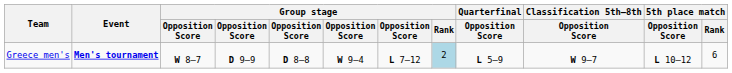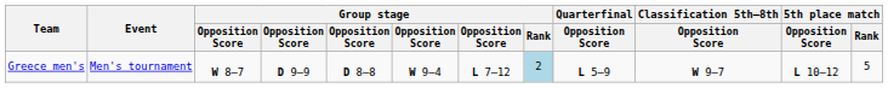Greece men's | Event: bold -> normal
Greece men's | 5th place match / Rank: 6 -> 5
